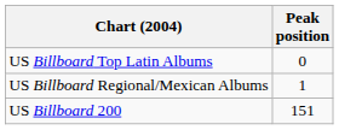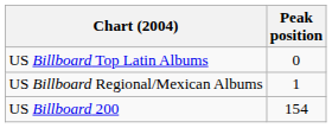US Billboard 200 | Peak position: 151 -> 154
